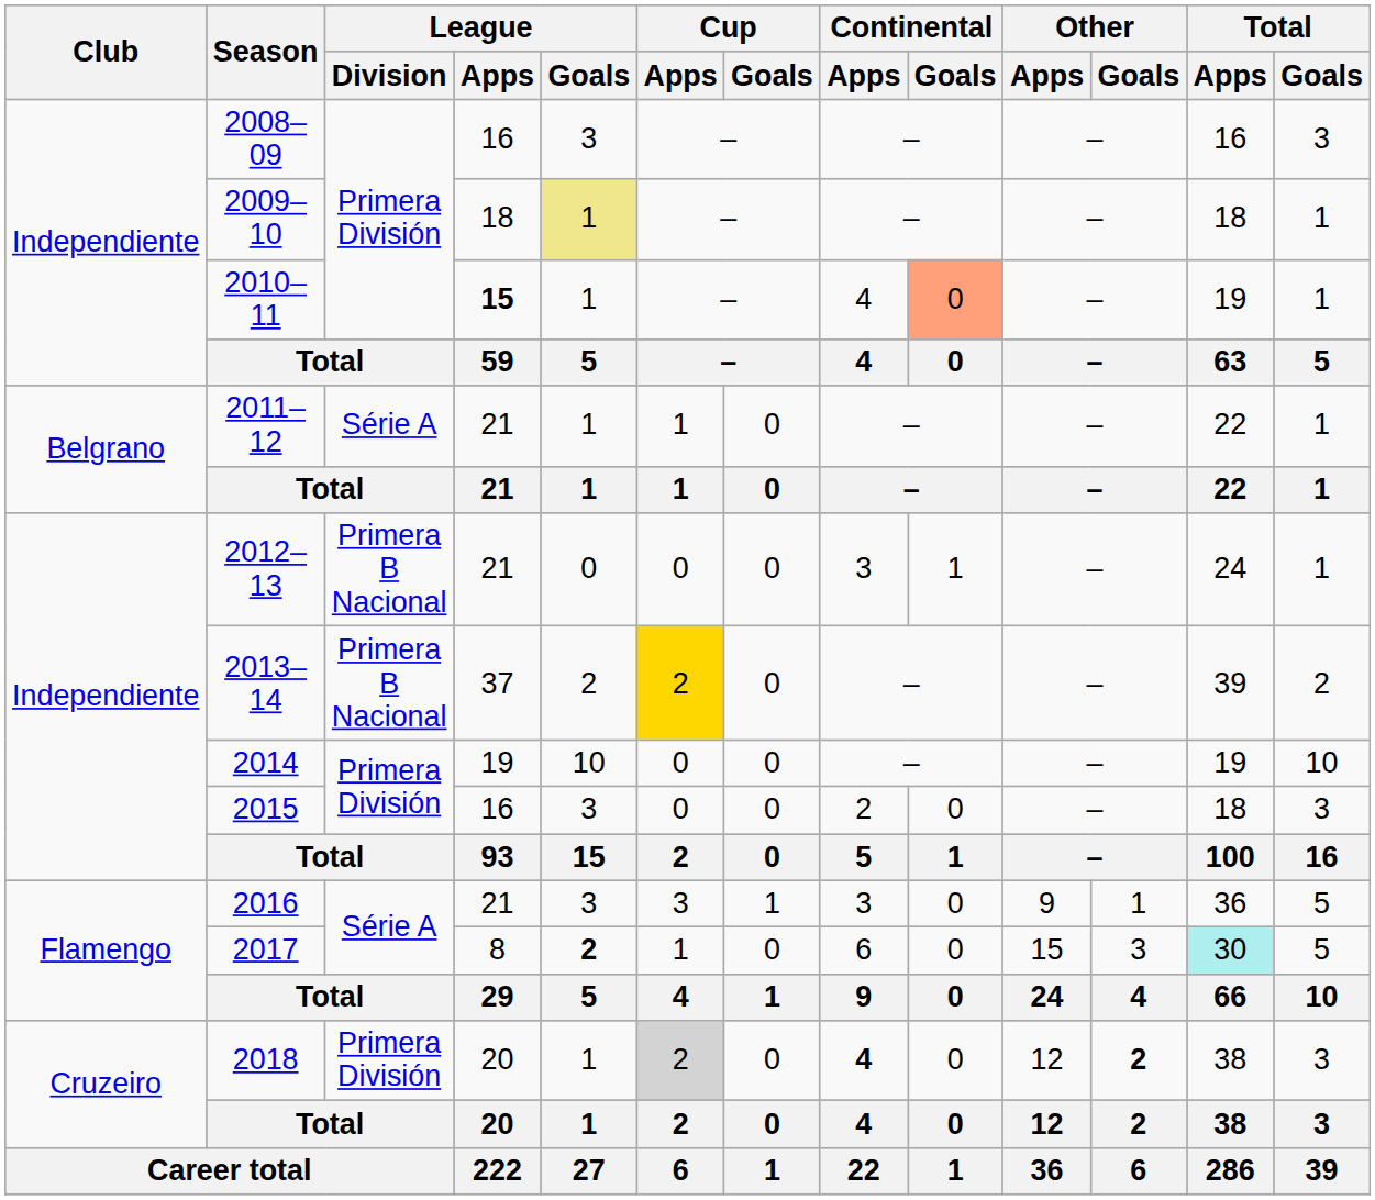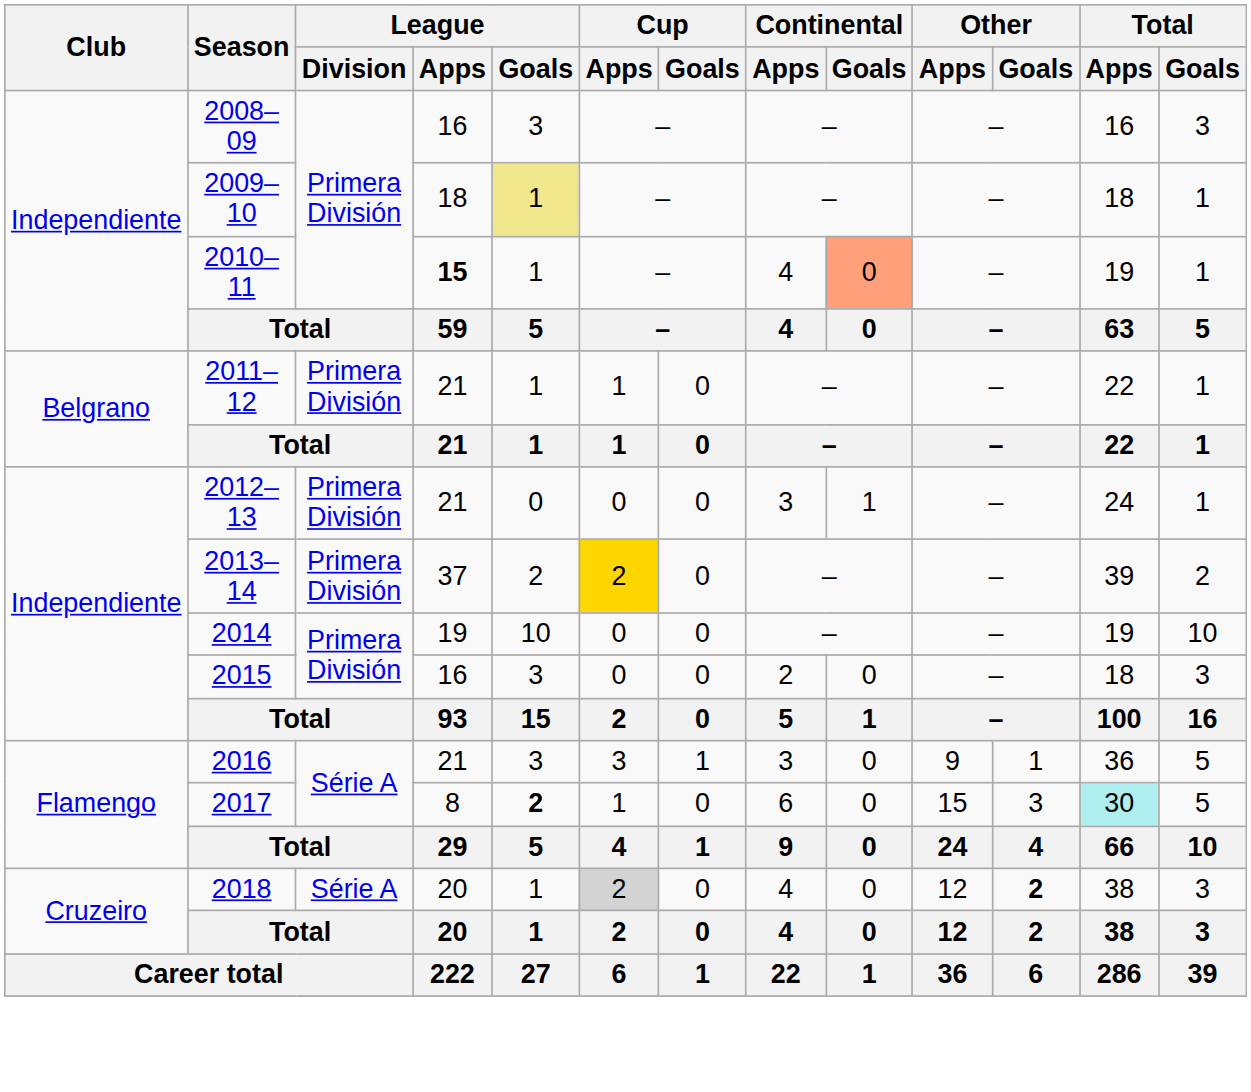2011–12 | League / Division: Série A -> Primera División
2012–13 | League / Division: Primera B Nacional -> Primera División
2013–14 | League / Division: Primera B Nacional -> Primera División
2018 | League / Division: Primera División -> Série A
2018 | Continental / Apps: bold -> normal
